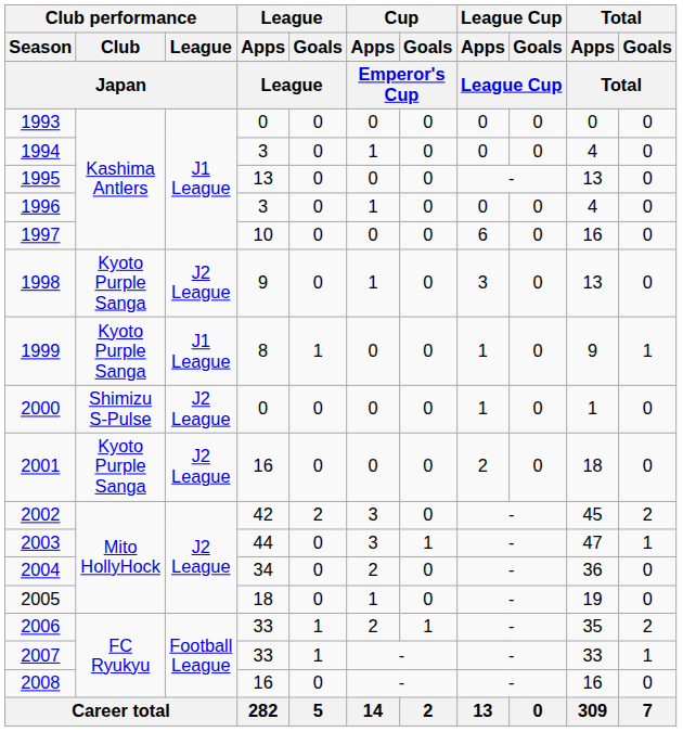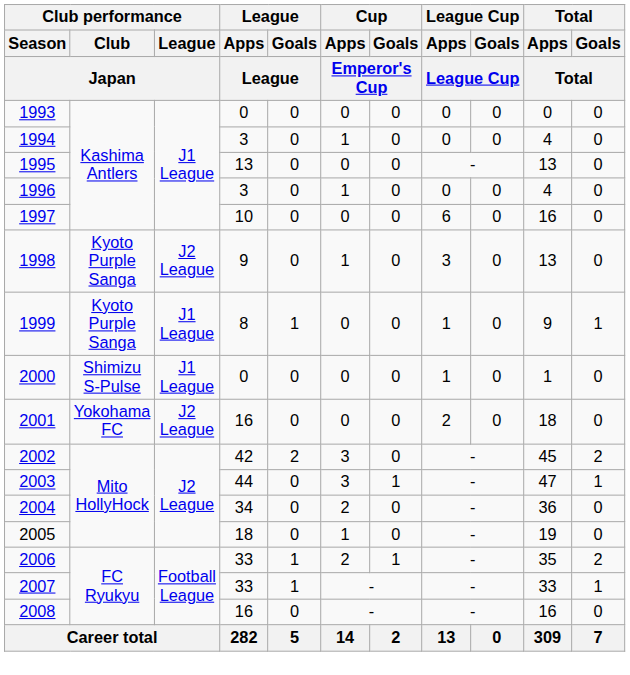2000 | Club performance / League / Japan: J2 League -> J1 League
2001 | Club performance / Club / Japan: Kyoto Purple Sanga -> Yokohama FC
